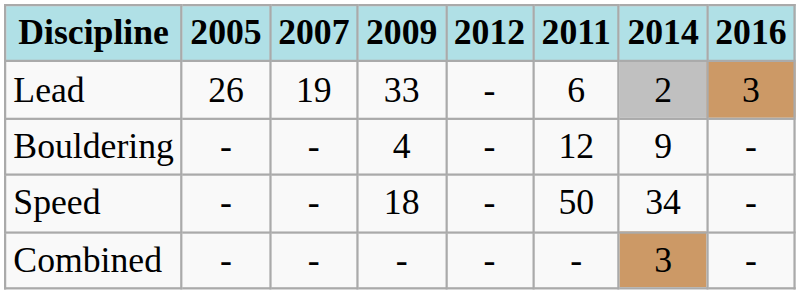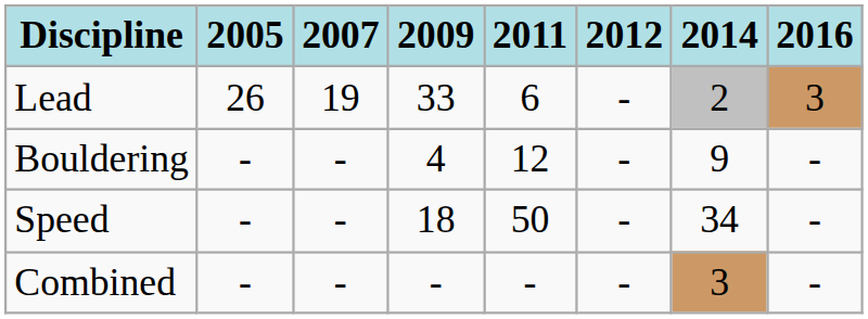columns swapped: 2011 <-> 2012
